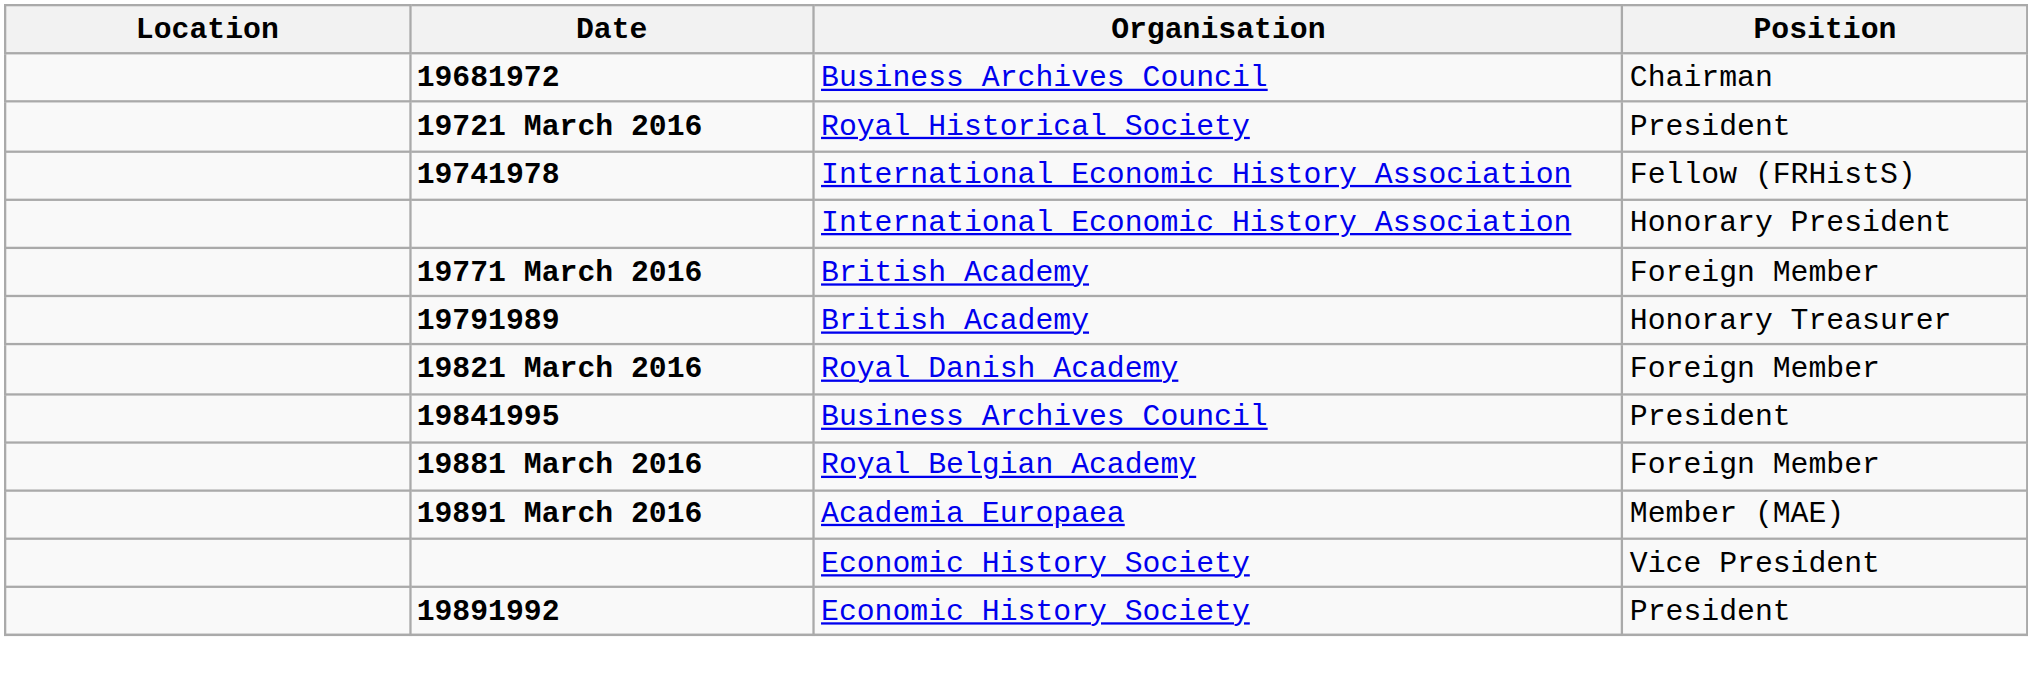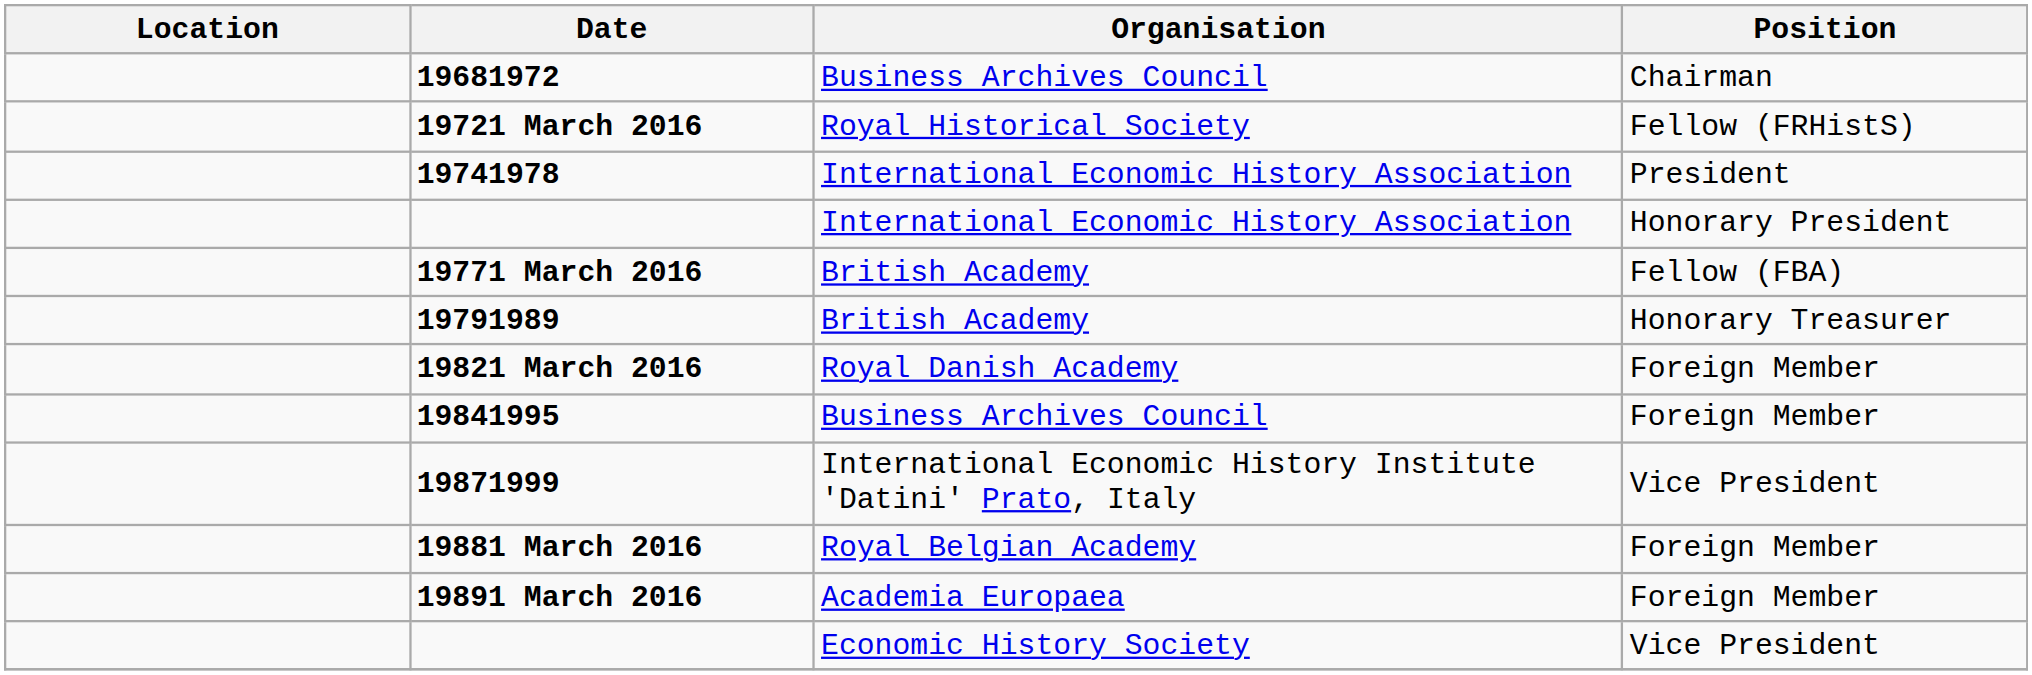19721 March 2016 | Position: President -> Fellow (FRHistS)
19741978 | Position: Fellow (FRHistS) -> President
19771 March 2016 | Position: Foreign Member -> Fellow (FBA)
19841995 | Position: President -> Foreign Member
+ row: 19871999 | International Economic History Institute 'Datini' Prato, Italy | Vice President
19891 March 2016 | Position: Member (MAE) -> Foreign Member
- row: 19891992 | Economic History Society | President
